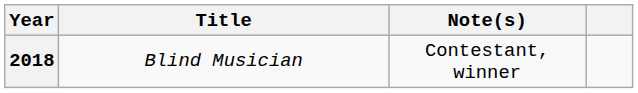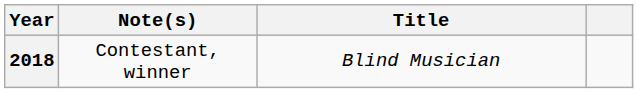columns swapped: Title <-> Note(s)
